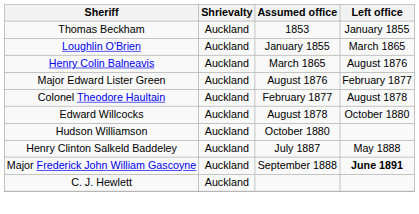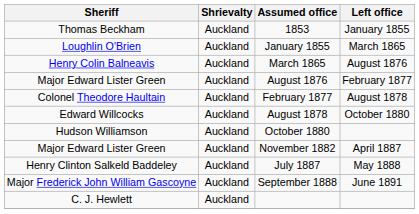+ row: Major Edward Lister Green | Auckland | November 1882 | April 1887
September 1888 | Left office: bold -> normal
